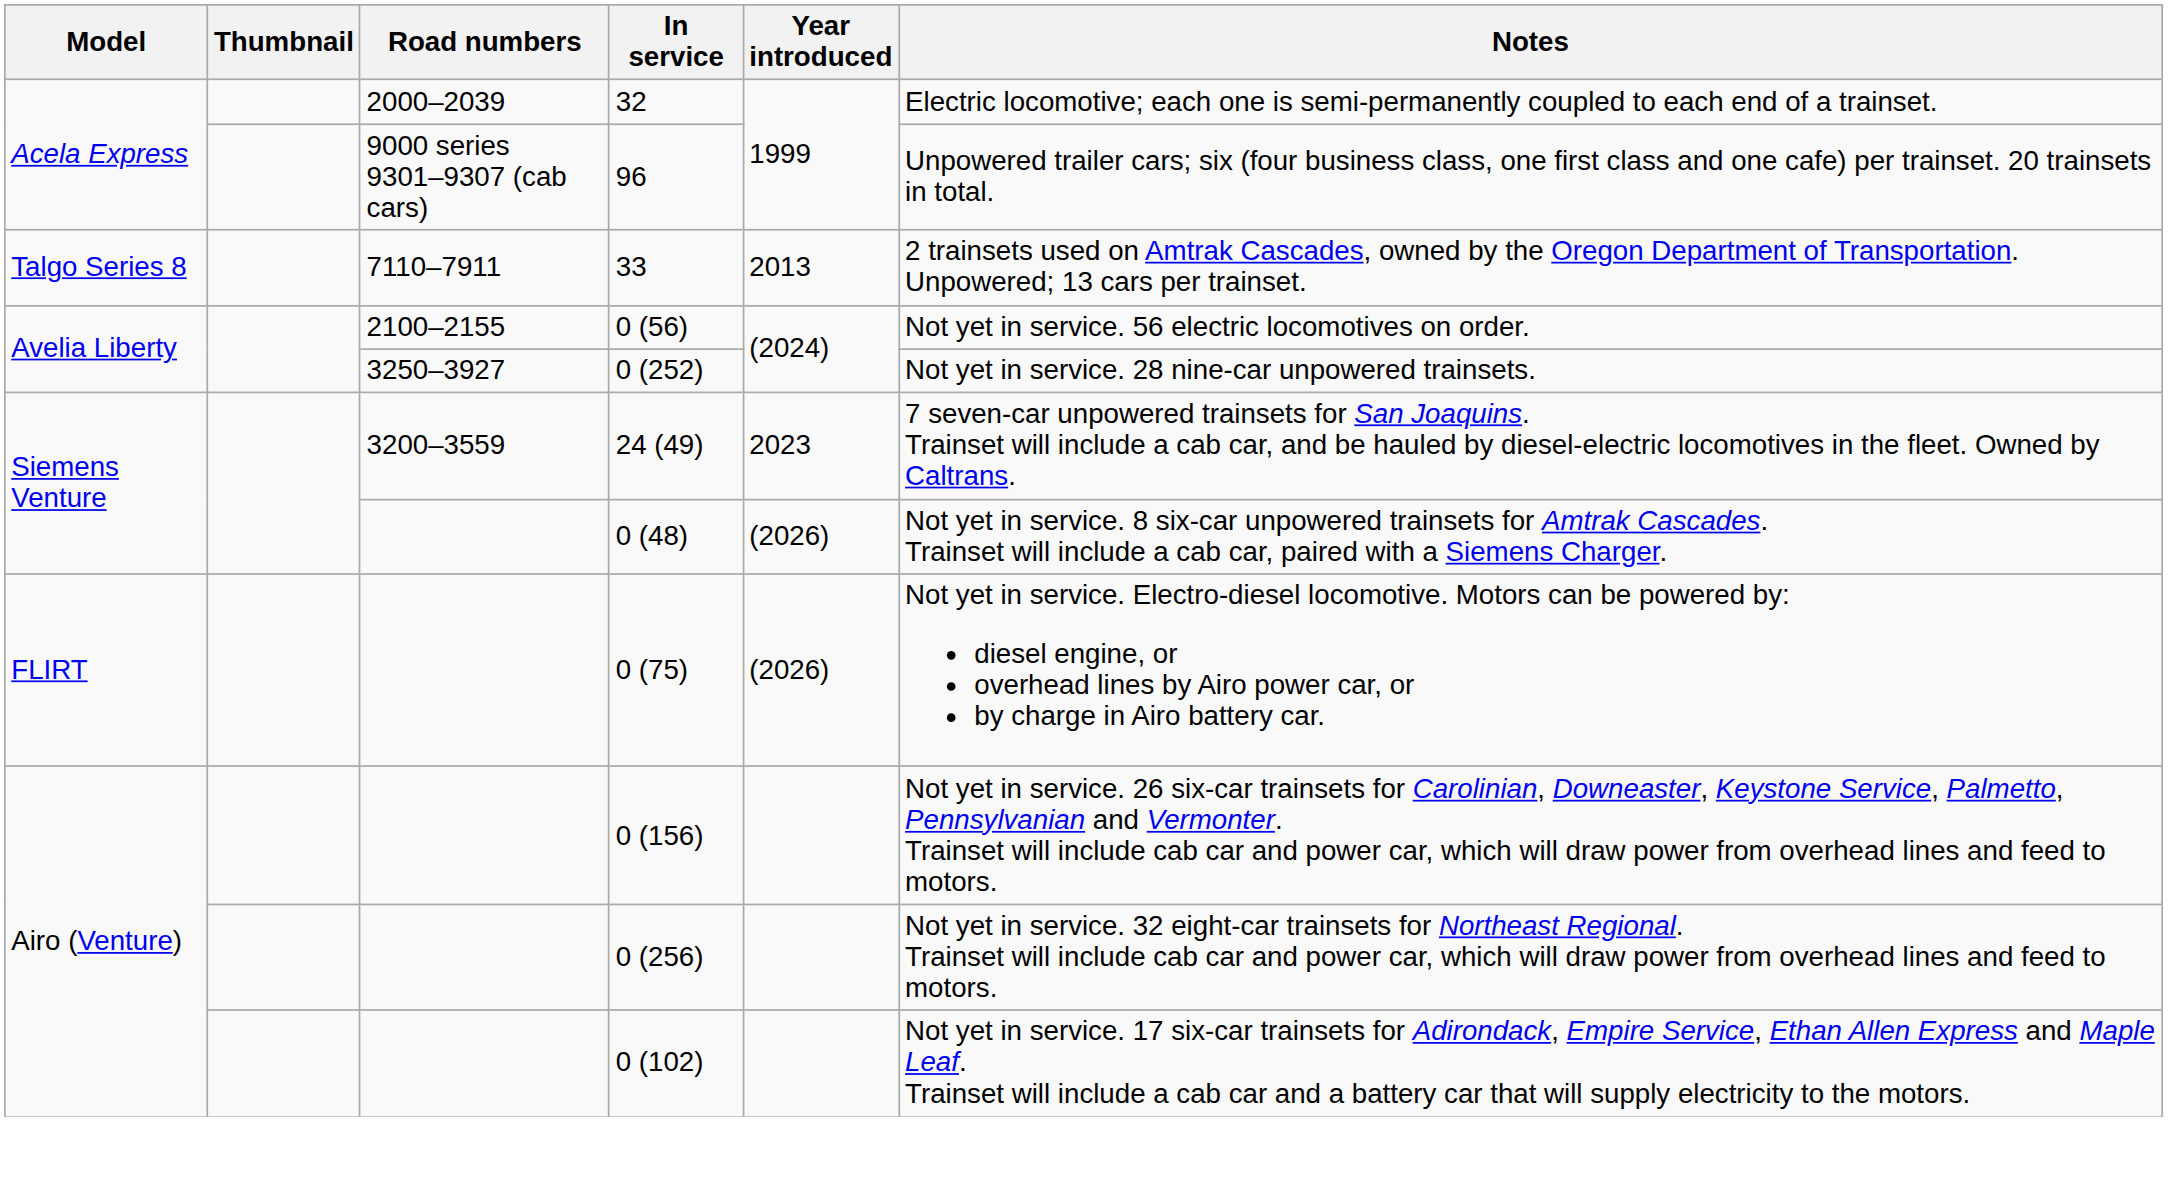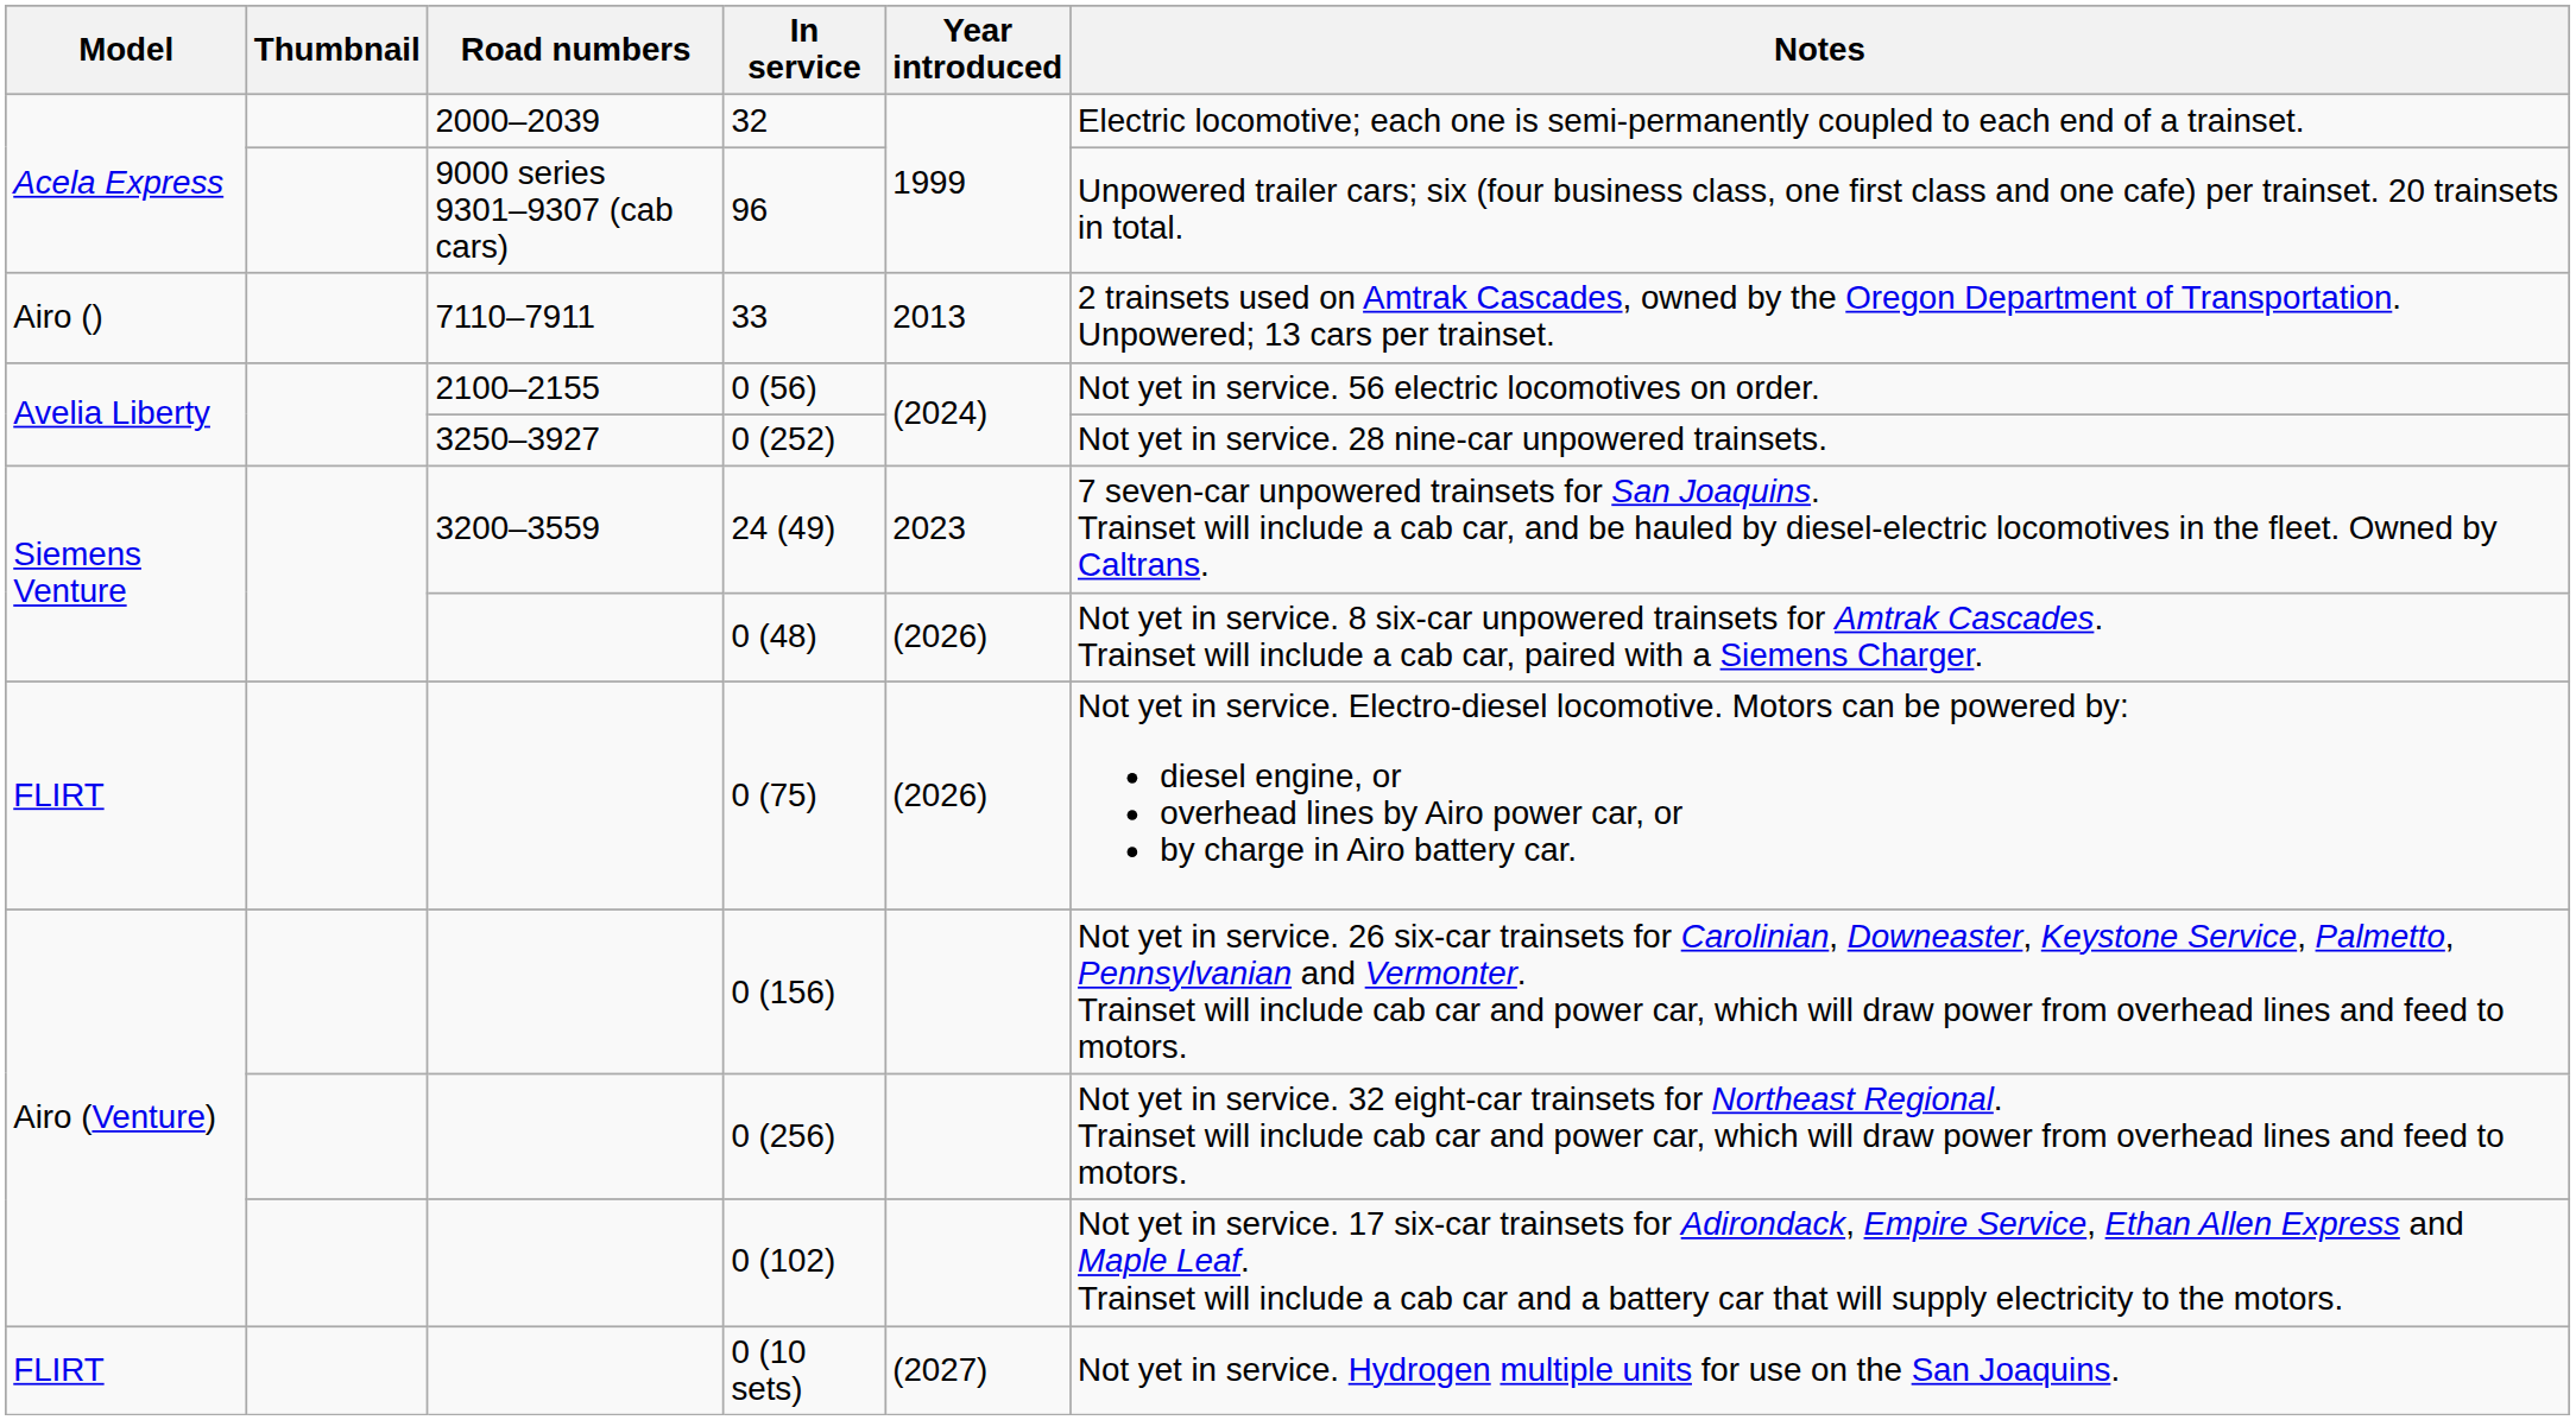33 | Model: Talgo Series 8 -> Airo ()
+ row: FLIRT | 0 (10 sets) | (2027) | Not yet in service. Hydrogen multiple units for use on the San Joaquins.
